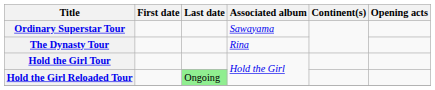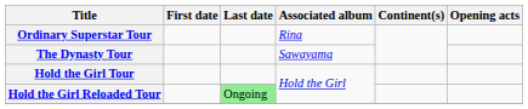Ordinary Superstar Tour | Associated album: Sawayama -> Rina
The Dynasty Tour | Associated album: Rina -> Sawayama
